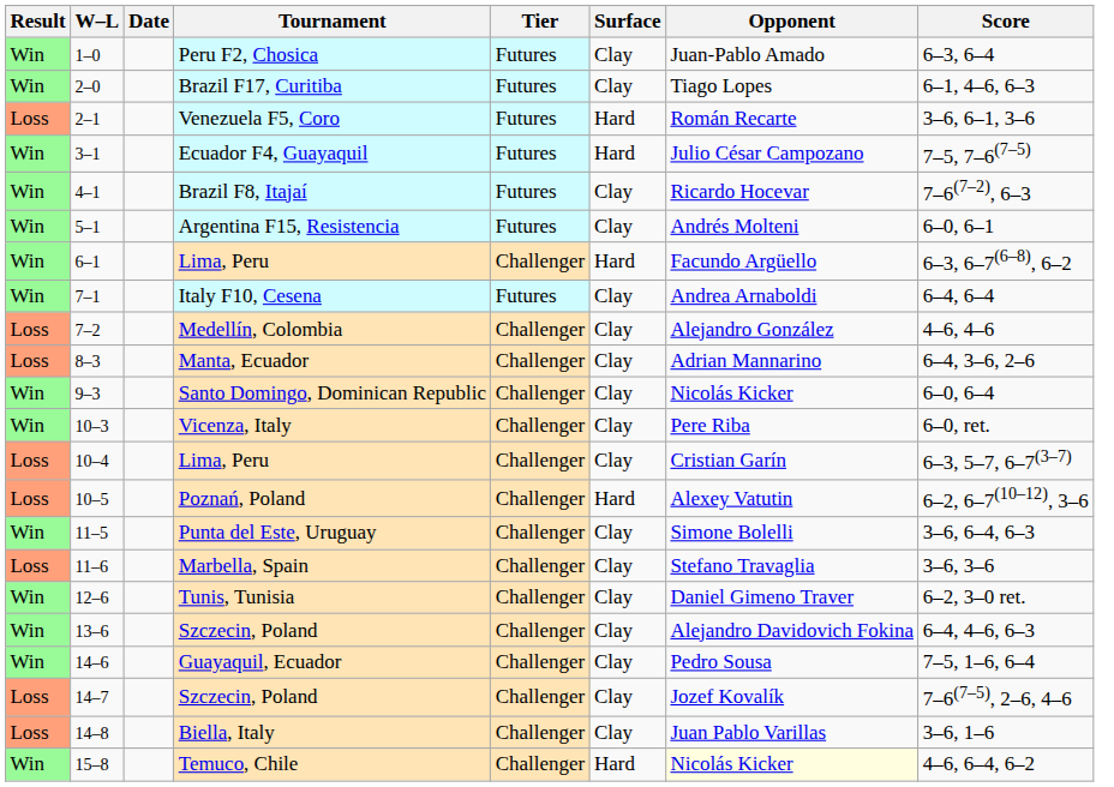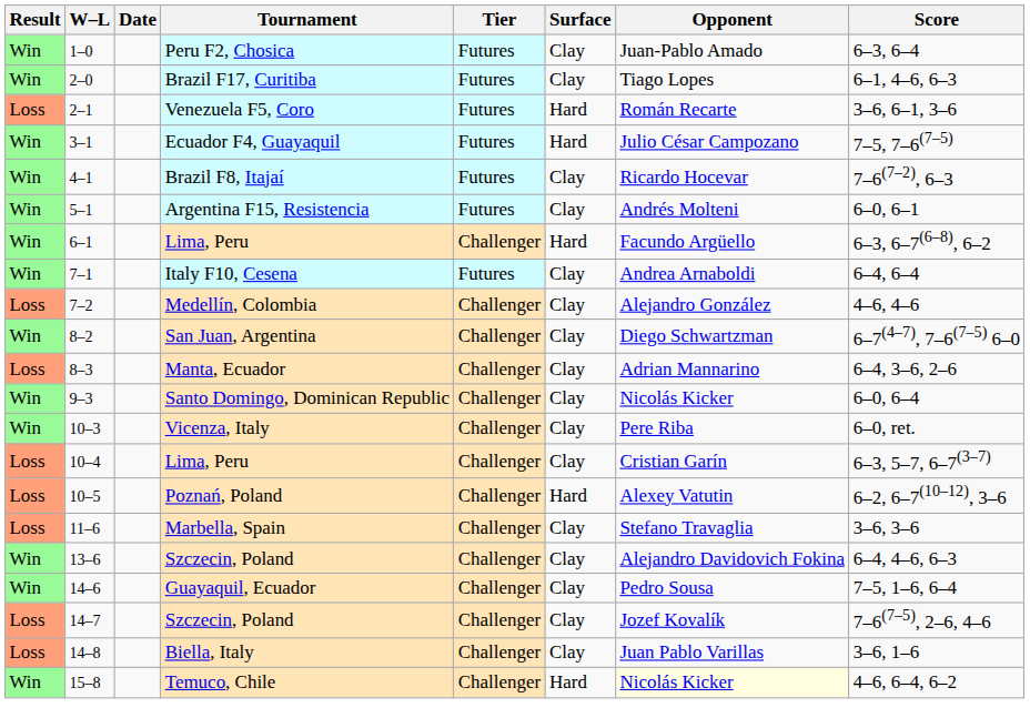+ row: Win | 8–2 | San Juan, Argentina | Challenger | Clay | Diego Schwartzman | 6–7(4–7), 7–6(7–5) 6–0
- row: Win | 11–5 | Punta del Este, Uruguay | Challenger | Clay | Simone Bolelli | 3–6, 6–4, 6–3
- row: Win | 12–6 | Tunis, Tunisia | Challenger | Clay | Daniel Gimeno Traver | 6–2, 3–0 ret.
